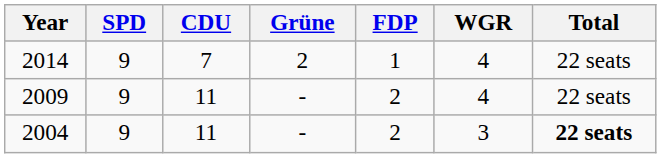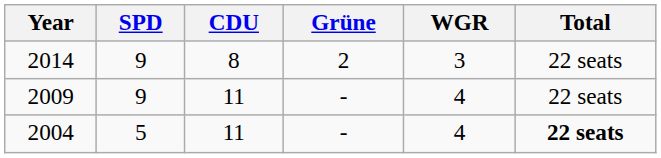- column: FDP | 1 | 2 | 2
2014 | CDU: 7 -> 8
2014 | WGR: 4 -> 3
2004 | SPD: 9 -> 5
2004 | WGR: 3 -> 4
